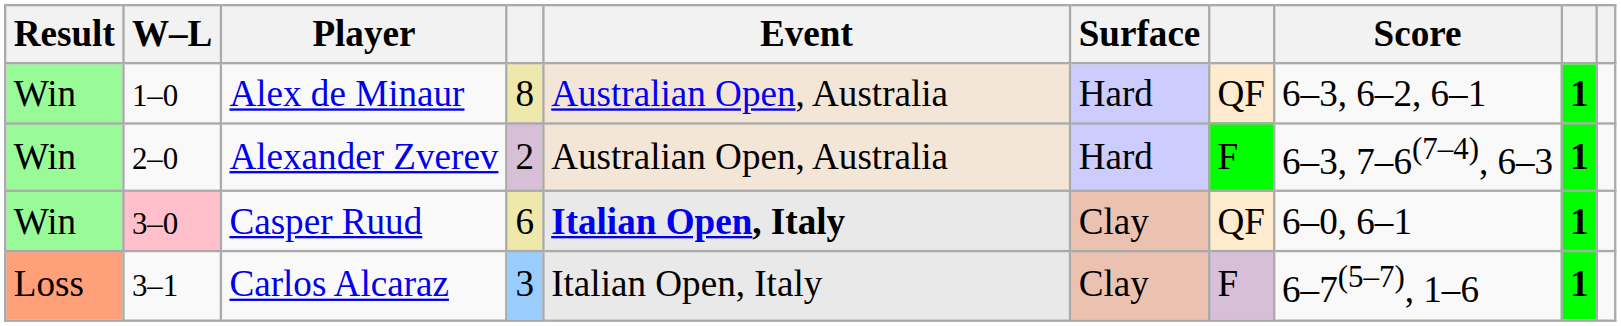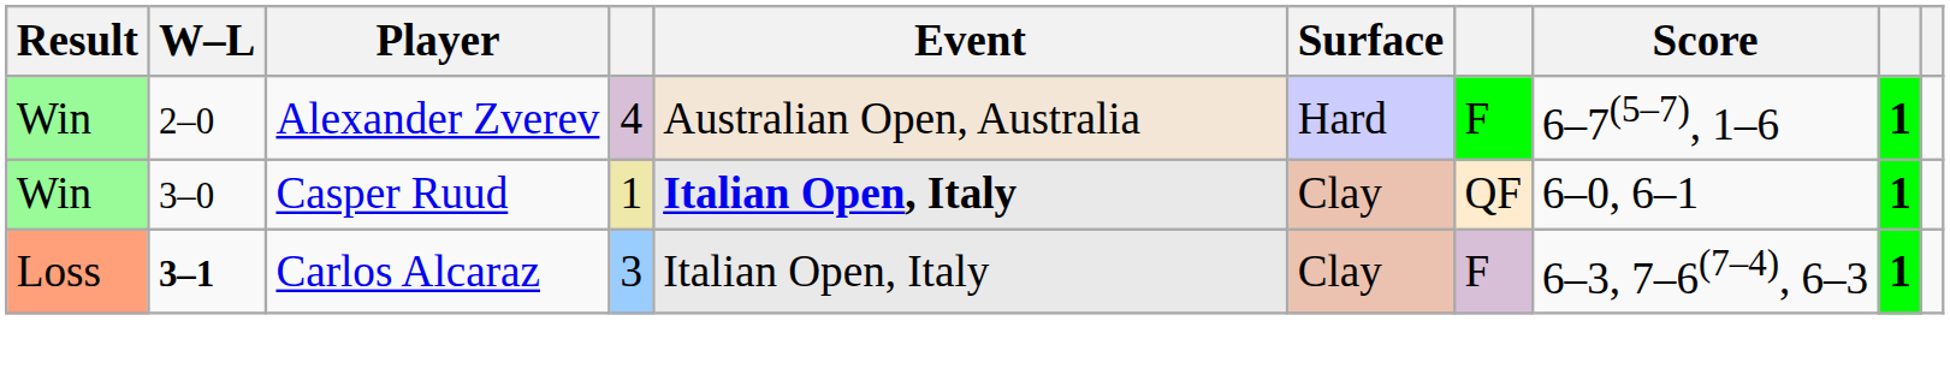- row: Win | 1–0 | Alex de Minaur | 8 | Australian Open, Australia | Hard | QF | 6–3, 6–2, 6–1 | 1
Alexander Zverev | column 4: 2 -> 4
Alexander Zverev | Score: 6–3, 7–6(7–4), 6–3 -> 6–7(5–7), 1–6
Casper Ruud | W–L: pink background -> no background
Casper Ruud | column 4: 6 -> 1
Carlos Alcaraz | W–L: normal -> bold
Carlos Alcaraz | Score: 6–7(5–7), 1–6 -> 6–3, 7–6(7–4), 6–3
